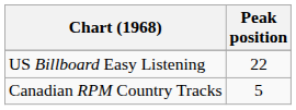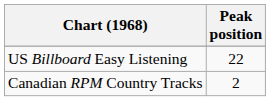Canadian RPM Country Tracks | Peak position: 5 -> 2
